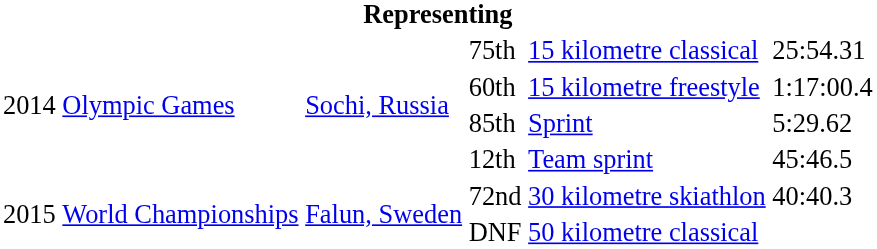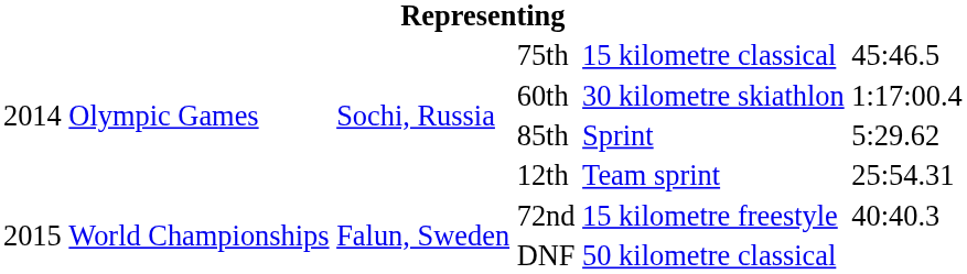75th | column 6: 25:54.31 -> 45:46.5
60th | column 5: 15 kilometre freestyle -> 30 kilometre skiathlon
12th | column 6: 45:46.5 -> 25:54.31
72nd | column 5: 30 kilometre skiathlon -> 15 kilometre freestyle
